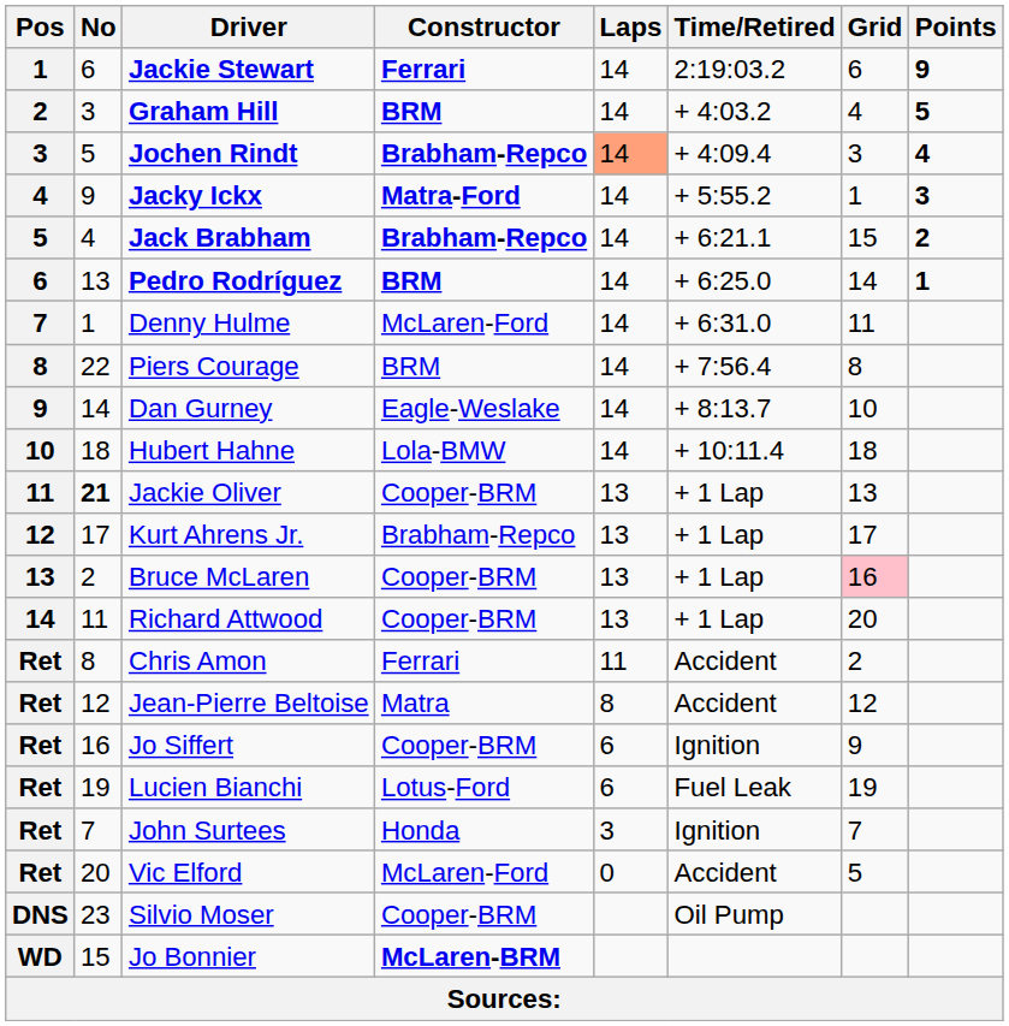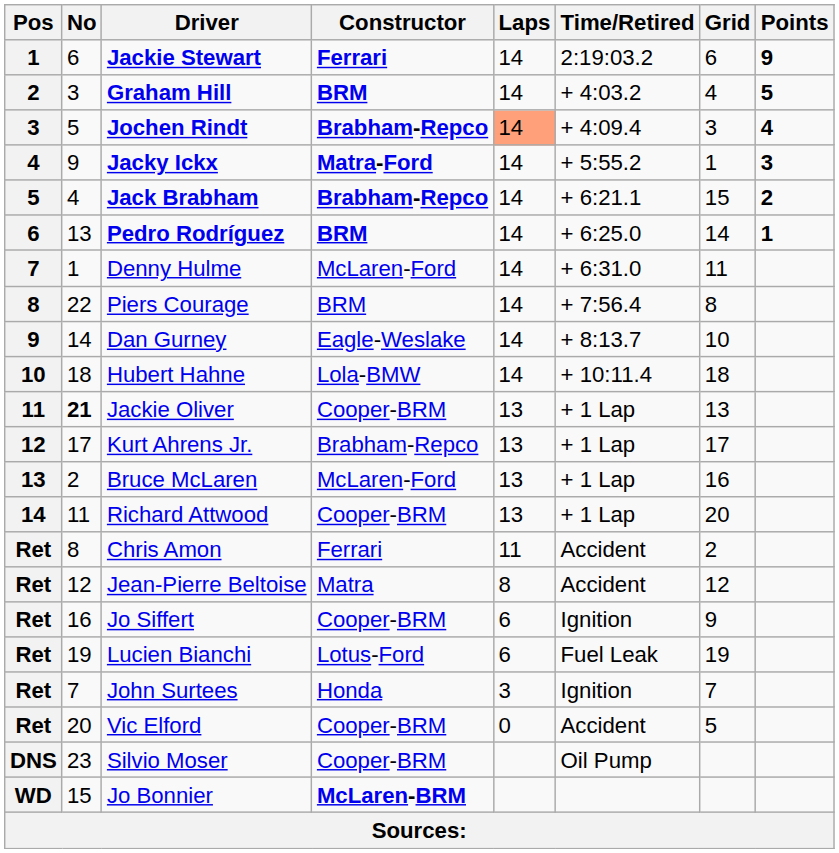Bruce McLaren | Constructor: Cooper-BRM -> McLaren-Ford
Bruce McLaren | Grid: pink background -> no background
Vic Elford | Constructor: McLaren-Ford -> Cooper-BRM
